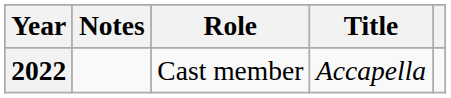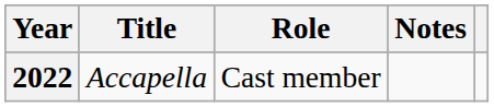columns swapped: Title <-> Notes
